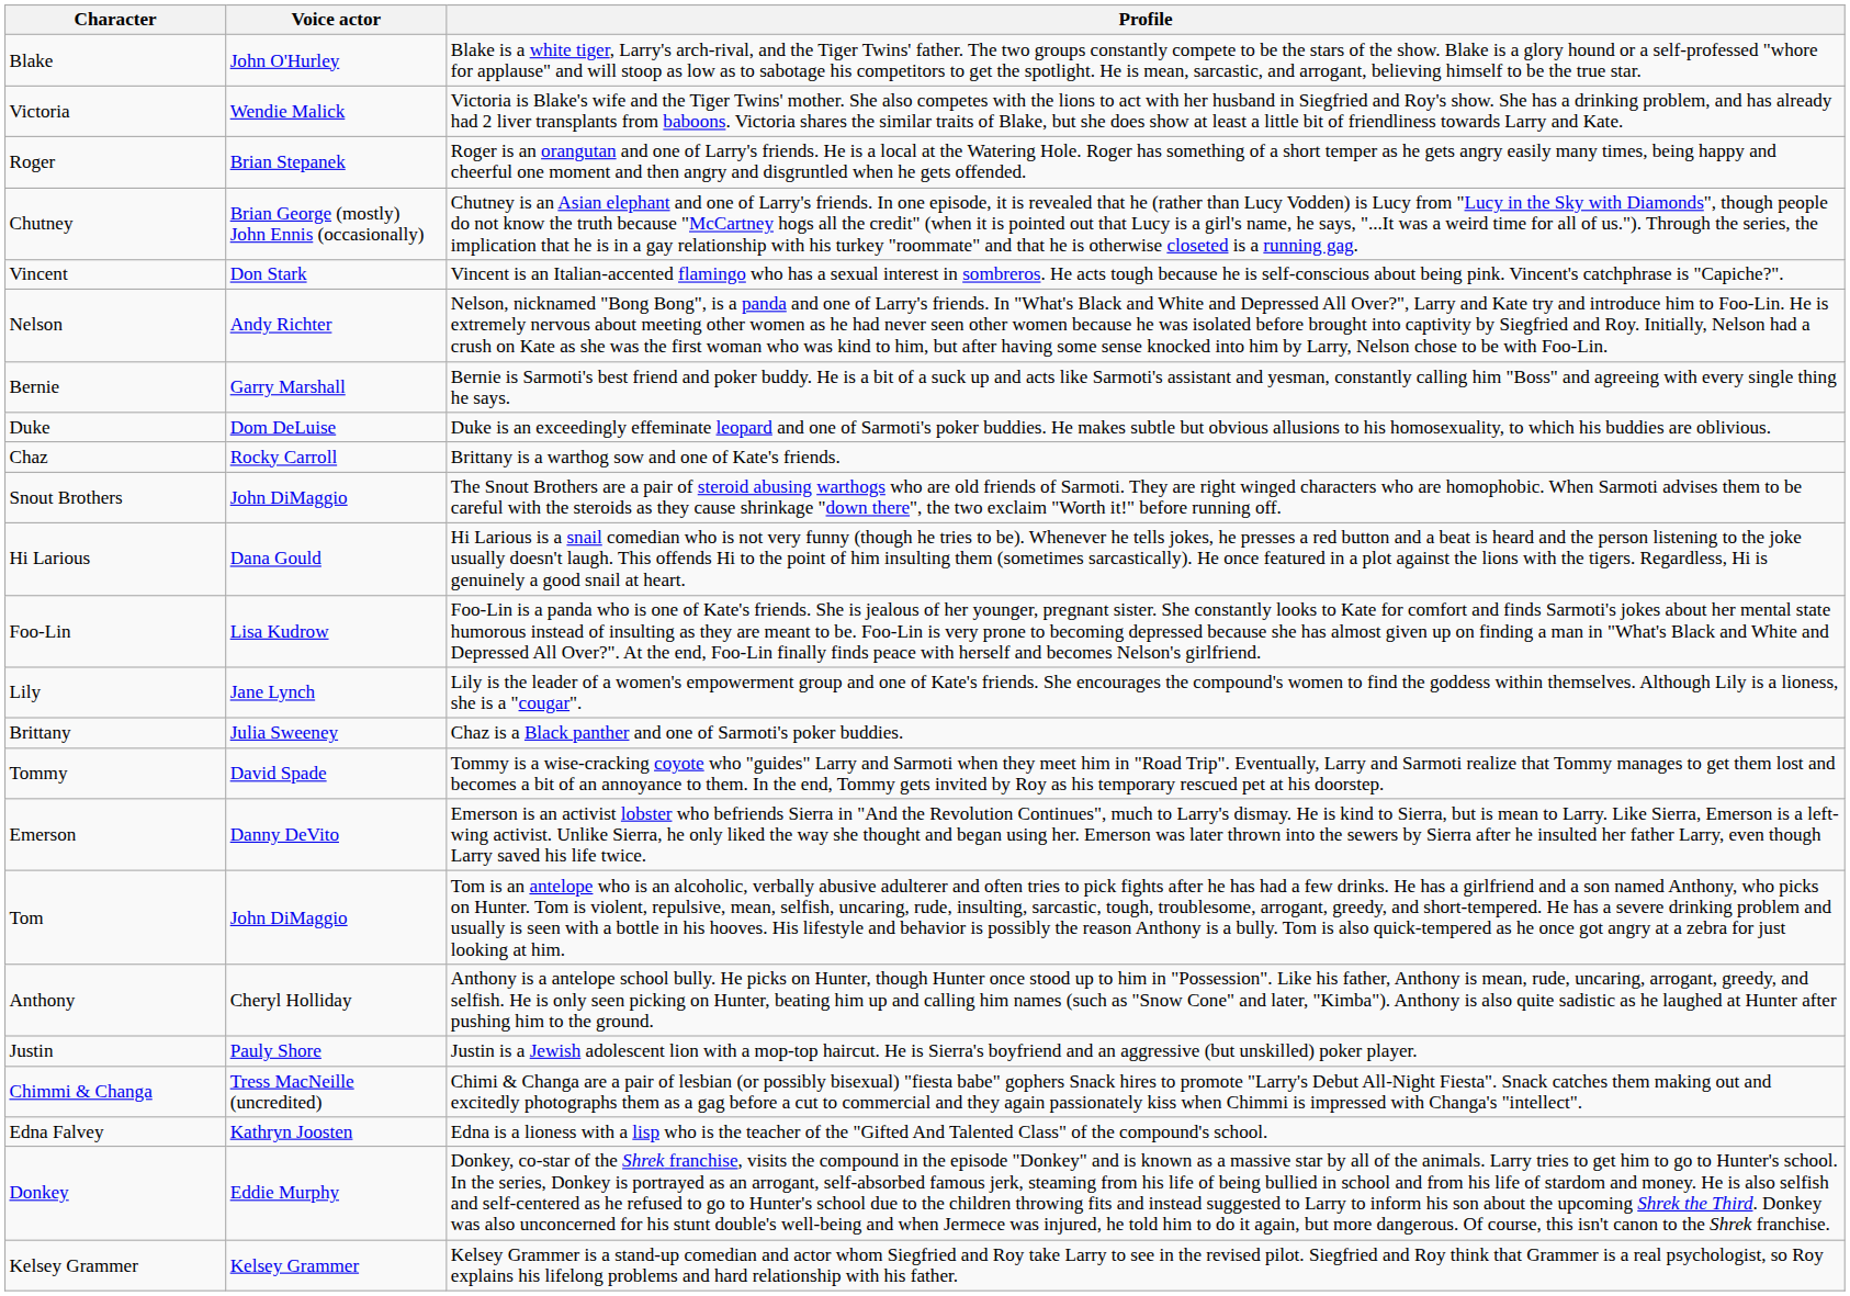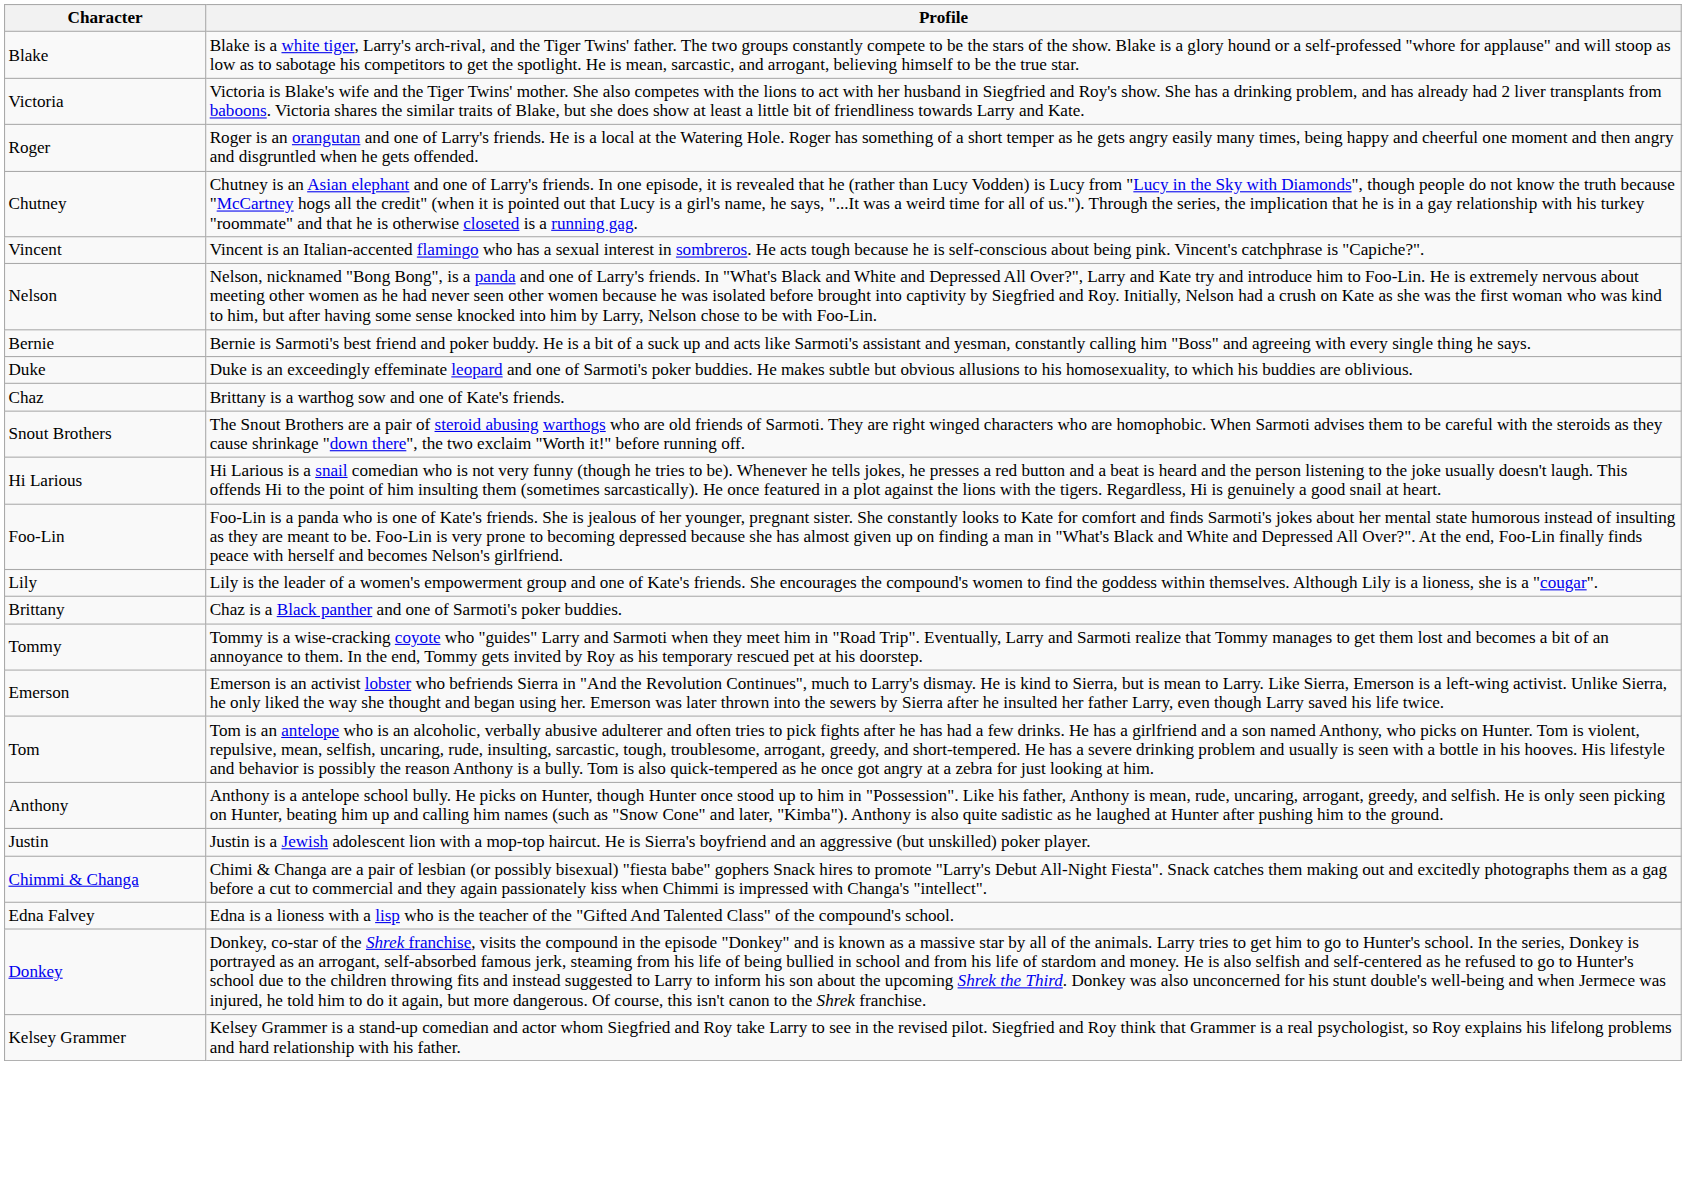- column: Voice actor | John O'Hurley | Wendie Malick | Brian Stepanek | Brian George (mostly) John Ennis (occasionally) | Don Stark | Andy Richter | Garry Marshall | Dom DeLuise | Rocky Carroll | John DiMaggio | Dana Gould | Lisa Kudrow | Jane Lynch | Julia Sweeney | David Spade | Danny DeVito | John DiMaggio | Cheryl Holliday | Pauly Shore | Tress MacNeille (uncredited) | Kathryn Joosten | Eddie Murphy | Kelsey Grammer
